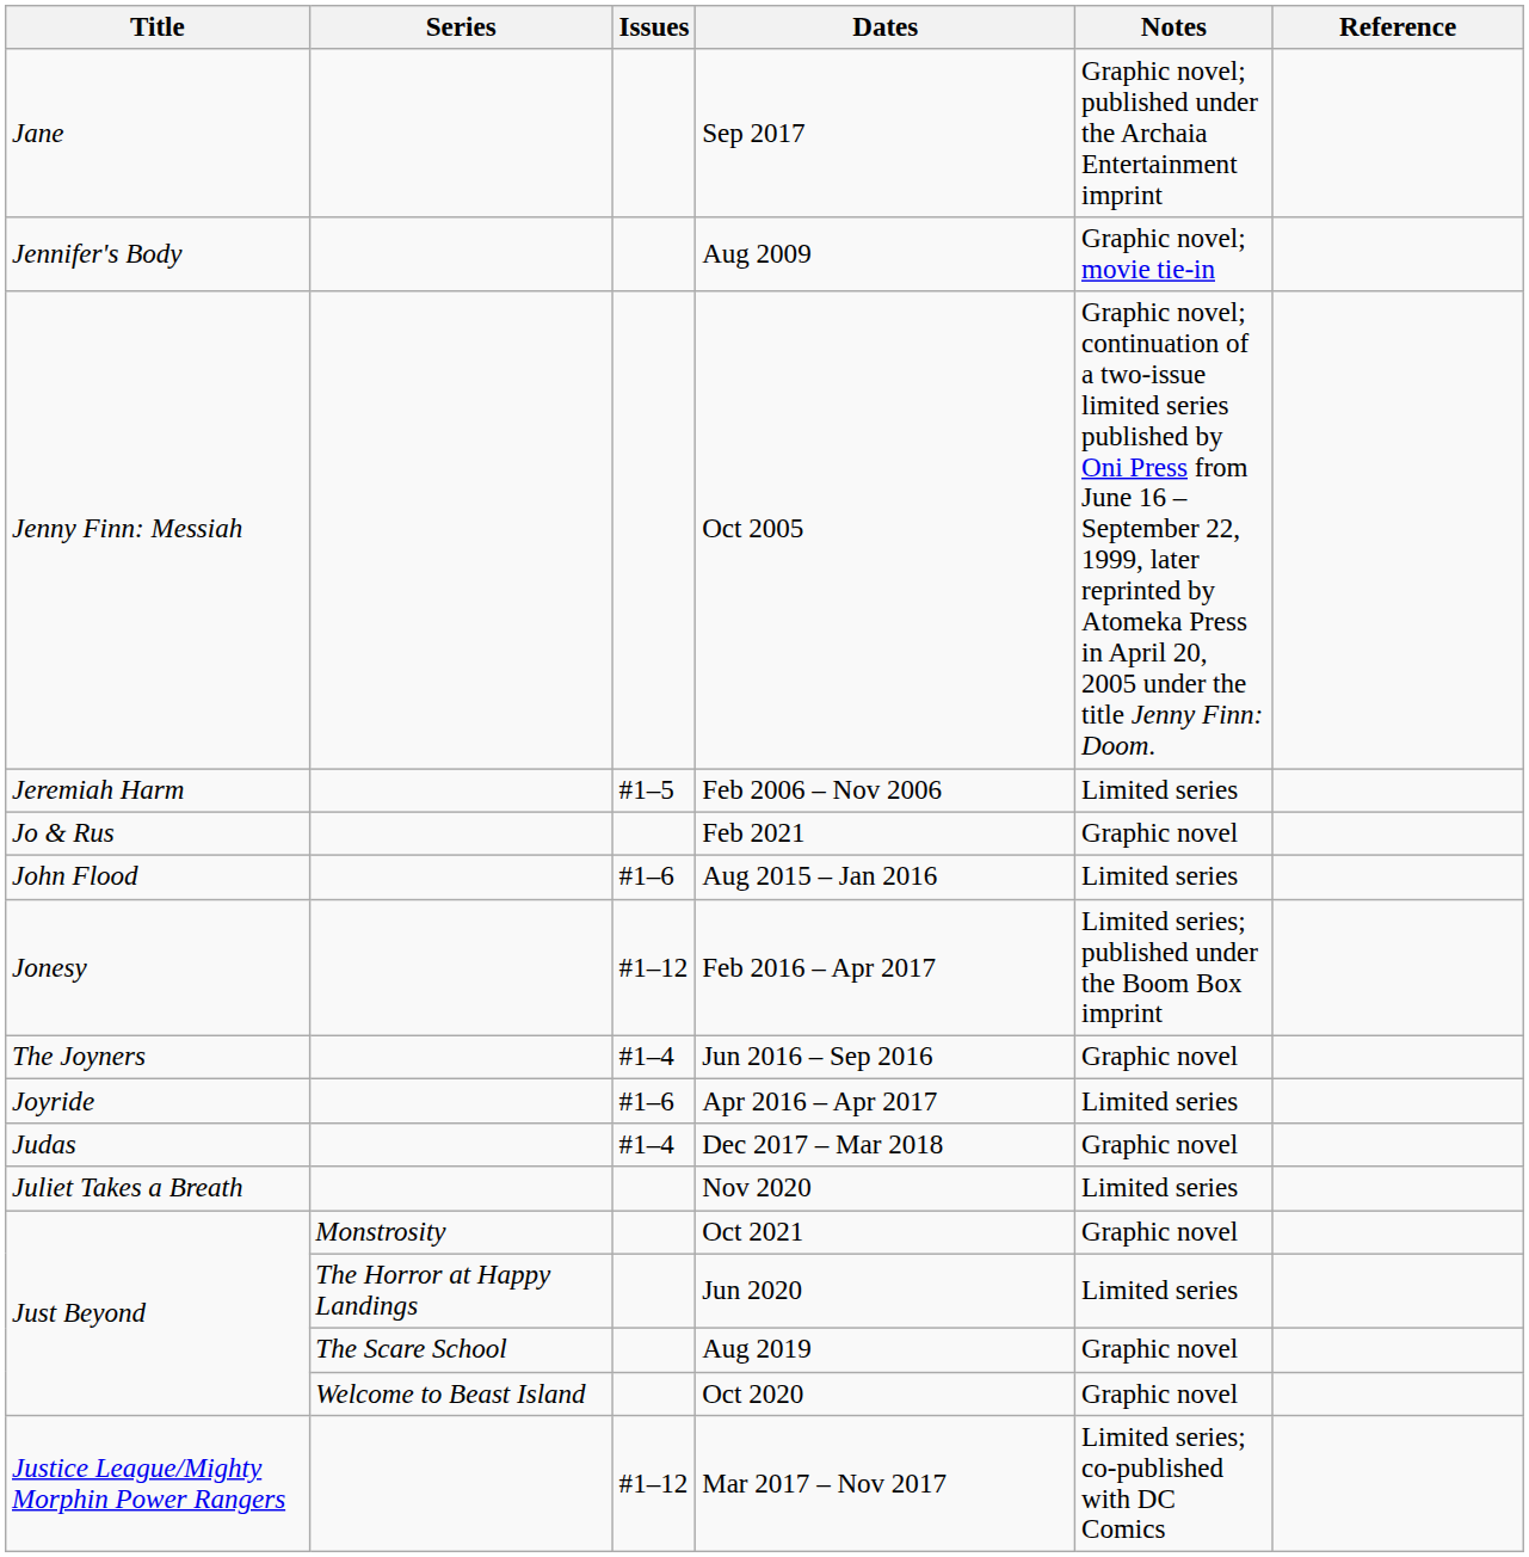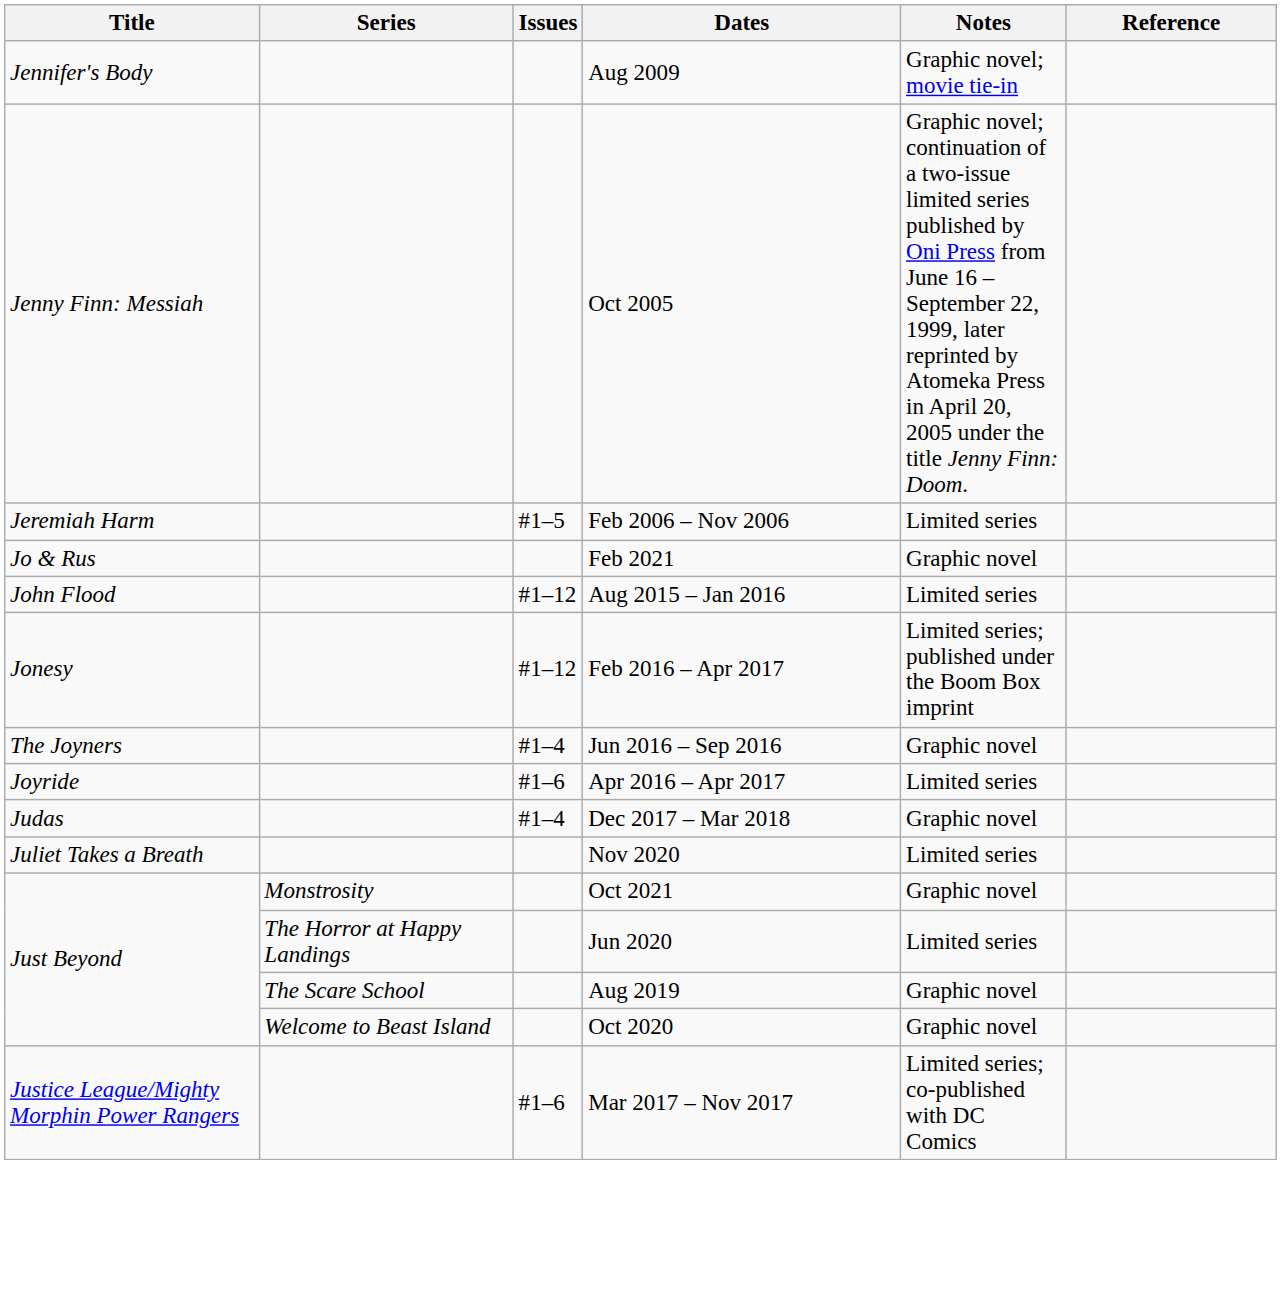- row: Jane | Sep 2017 | Graphic novel; published under the Archaia Entertainment imprint
Aug 2015 – Jan 2016 | Issues: #1–6 -> #1–12
Mar 2017 – Nov 2017 | Issues: #1–12 -> #1–6
